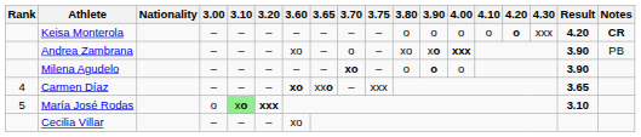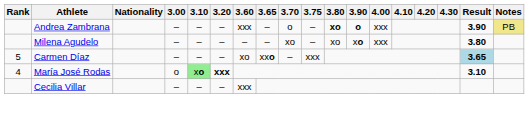- row: Keisa Monterola | – | – | – | – | – | – | – | o | o | o | o | o | xxx | 4.20 | CR
Andrea Zambrana | 3.60: xo -> xxx
Andrea Zambrana | 3.80: normal -> bold
Andrea Zambrana | 3.90: xo -> o
Andrea Zambrana | 4.00: bold -> normal
Andrea Zambrana | Notes: no background -> khaki background
Milena Agudelo | 3.70: bold -> normal
Milena Agudelo | 3.80: o -> xo
Milena Agudelo | 3.90: o -> xo
Milena Agudelo | 4.00: o -> xxx
Milena Agudelo | Result: 3.90 -> 3.80
Carmen Díaz | Rank: 4 -> 5
Carmen Díaz | 3.60: bold -> normal
Carmen Díaz | Result: no background -> lightblue background
María José Rodas | Rank: 5 -> 4
Cecilia Villar | 3.60: xo -> xxx
